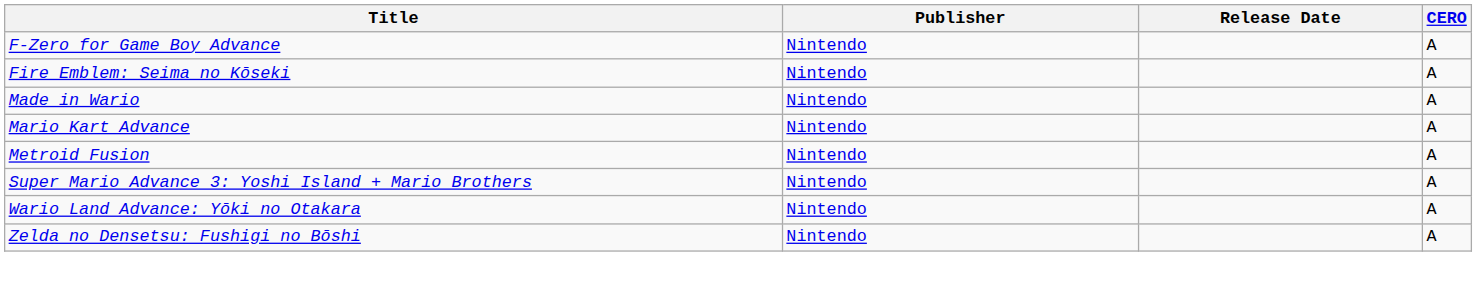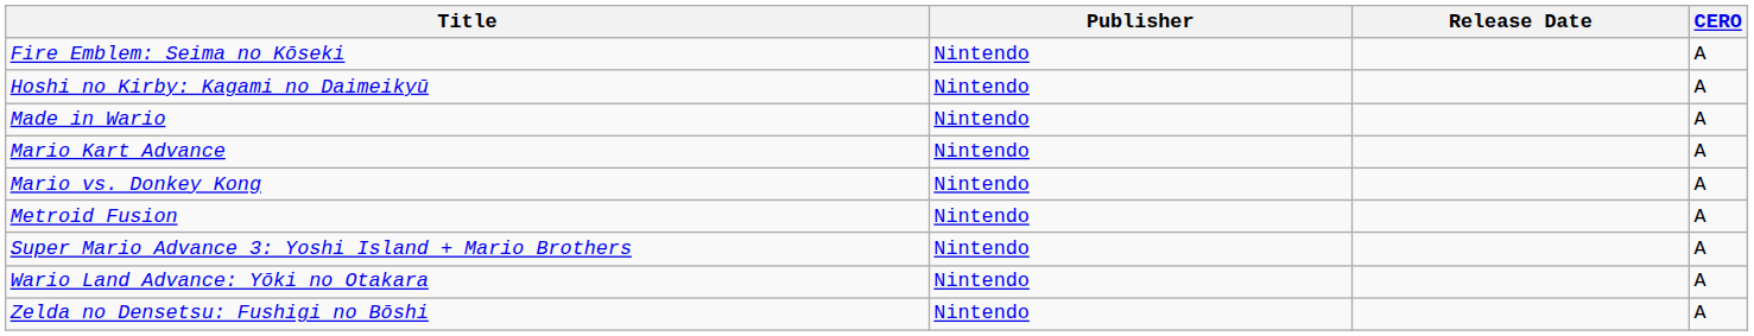- row: F-Zero for Game Boy Advance | Nintendo | A
+ row: Hoshi no Kirby: Kagami no Daimeikyū | Nintendo | A
+ row: Mario vs. Donkey Kong | Nintendo | A
